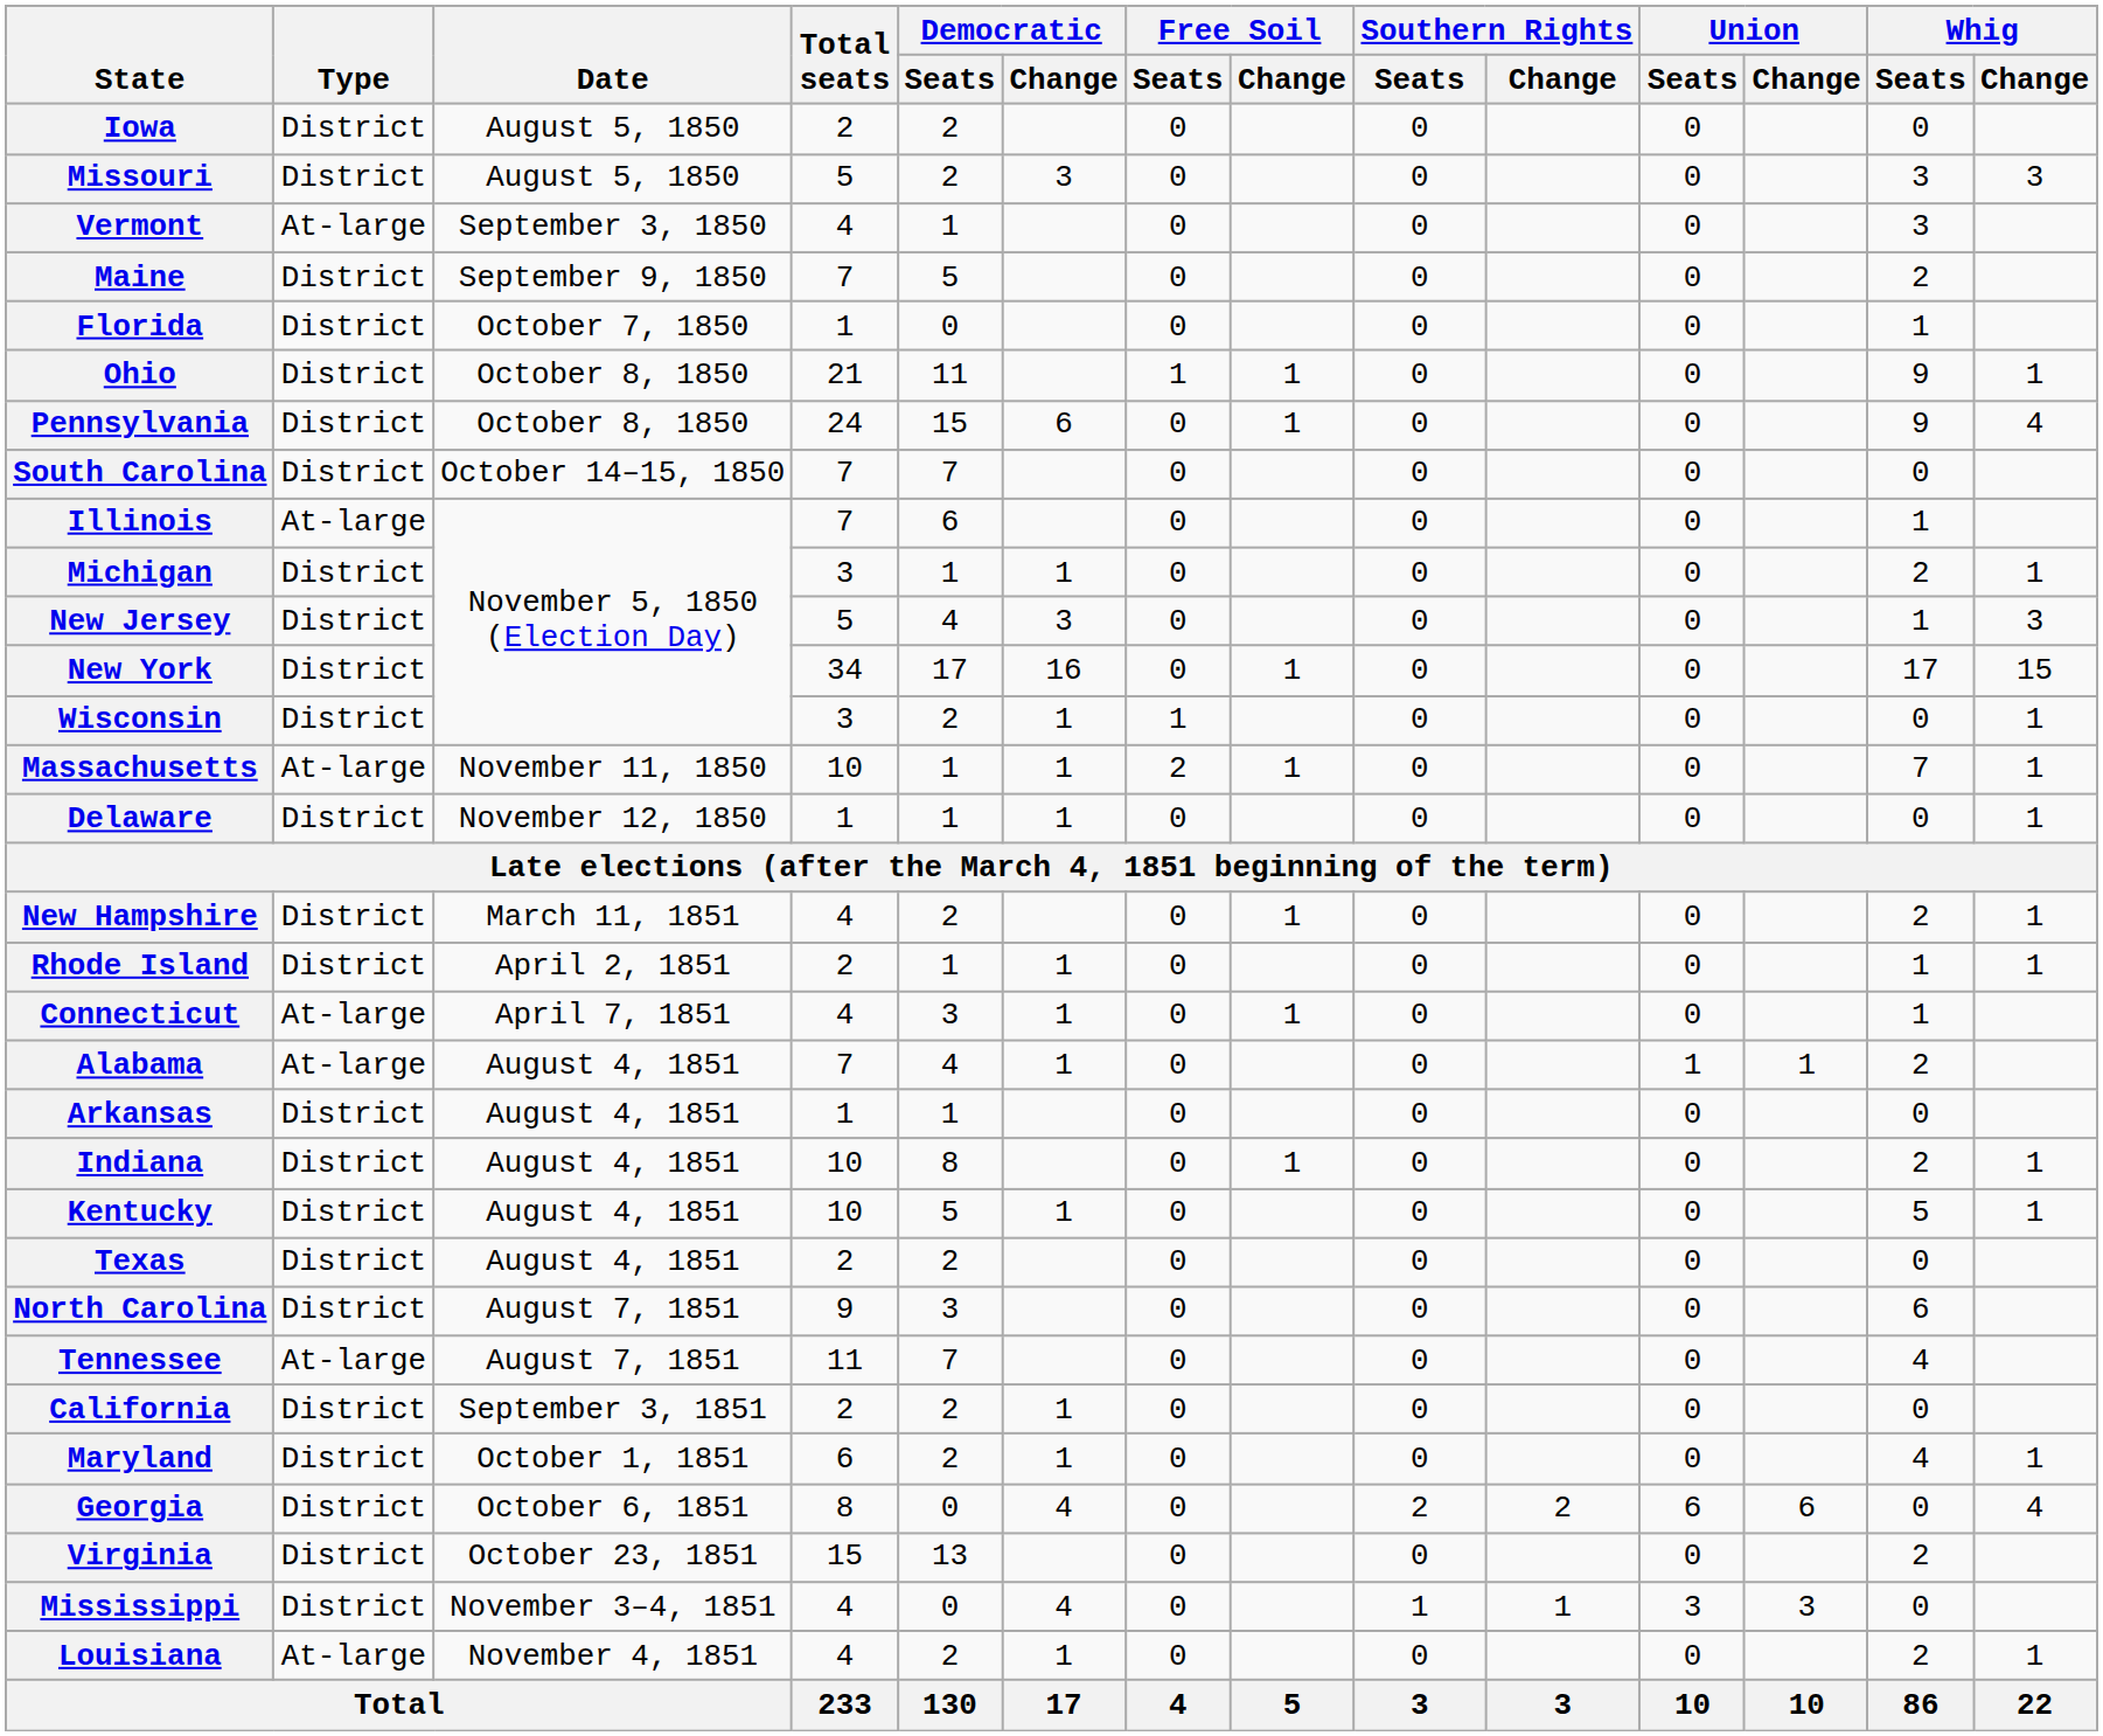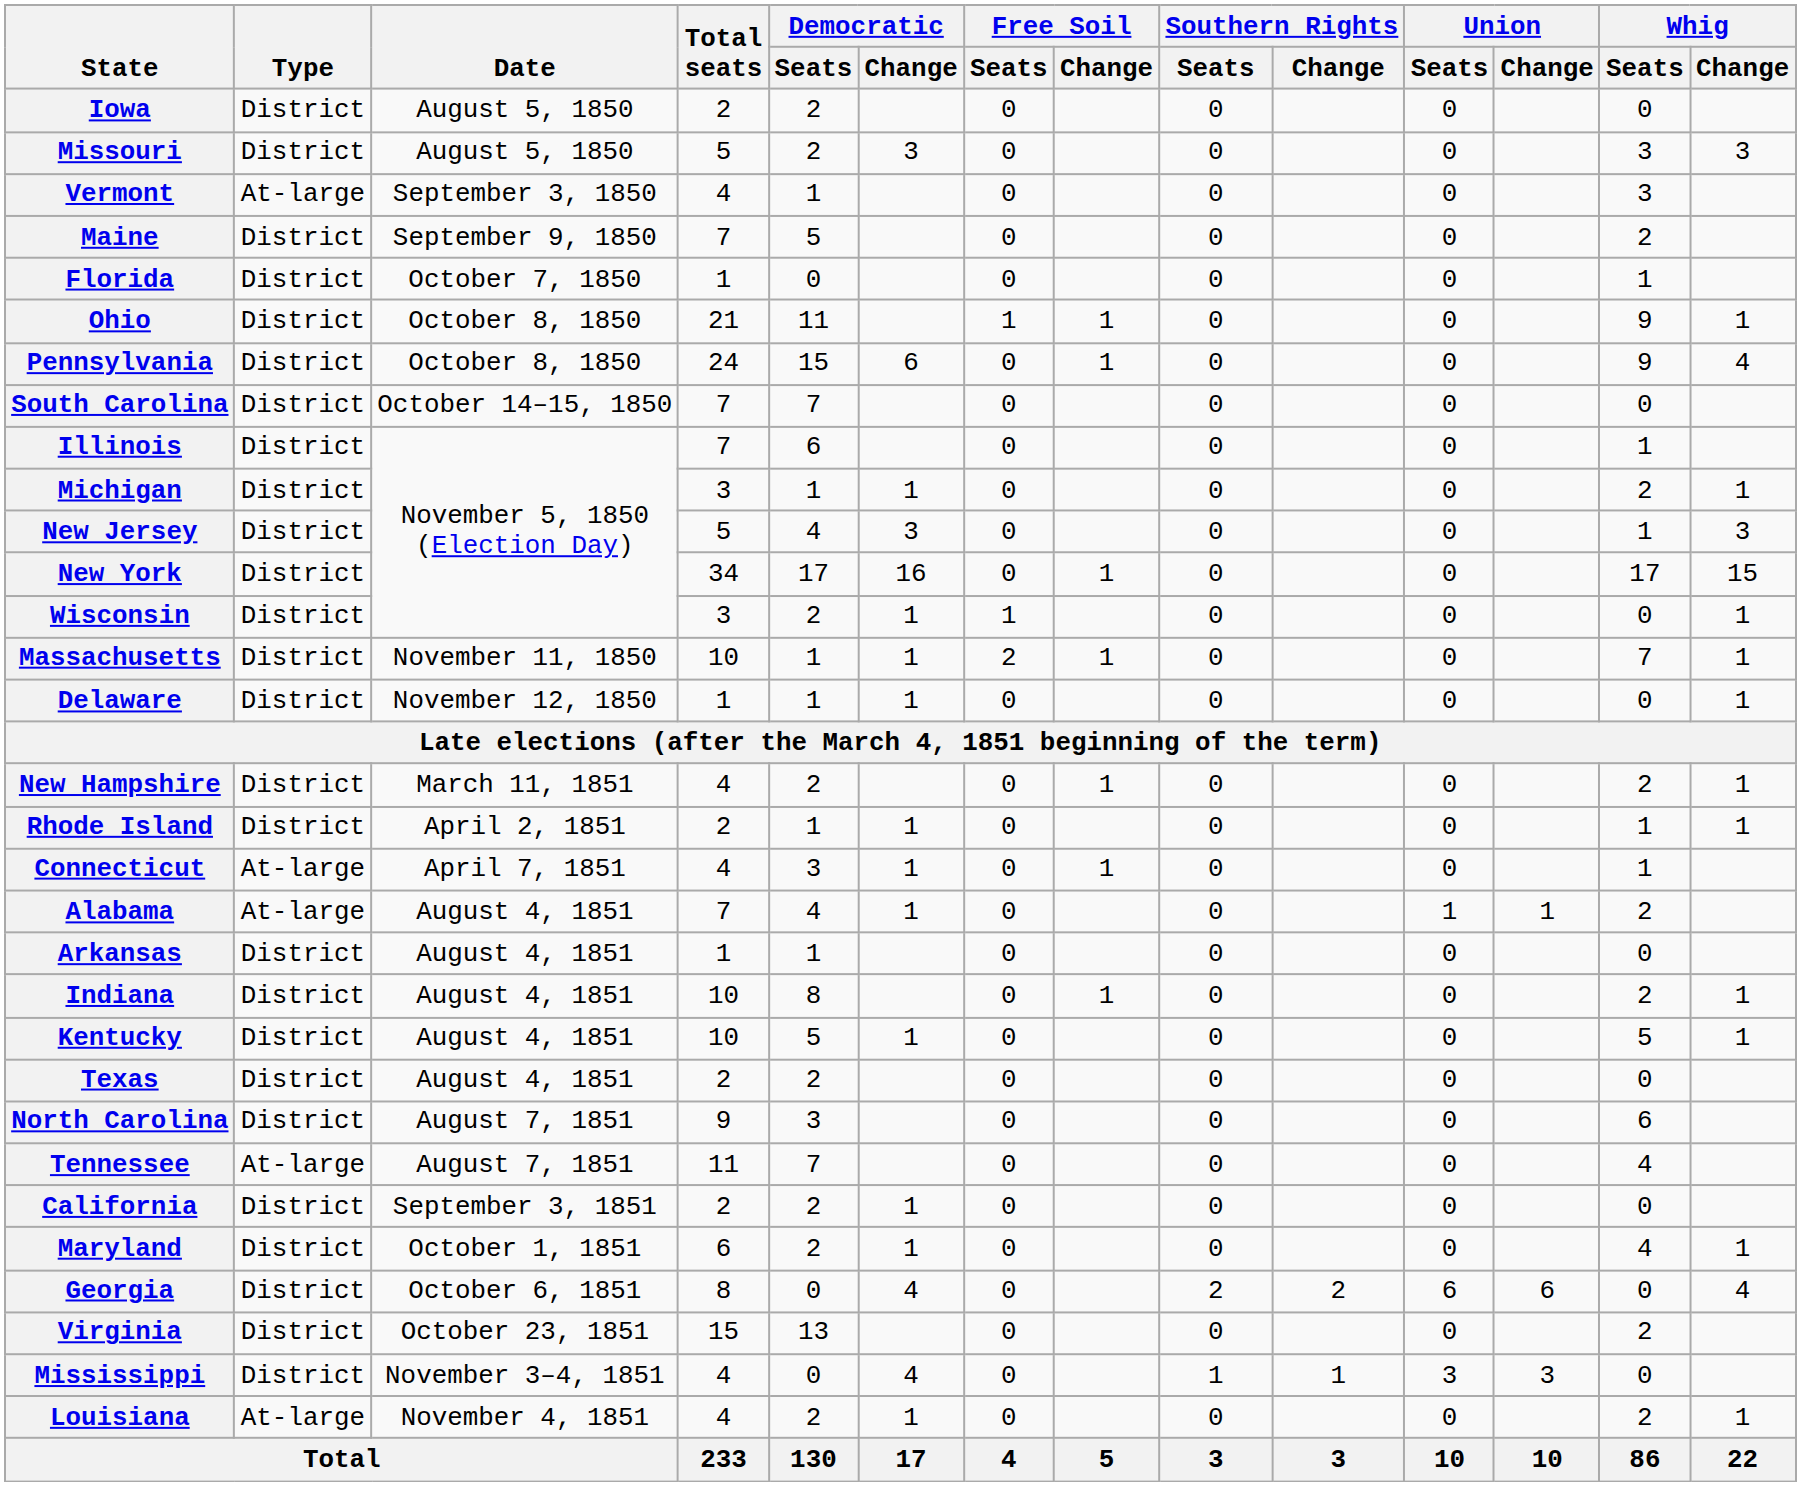Illinois | Type: At-large -> District
Massachusetts | Type: At-large -> District
